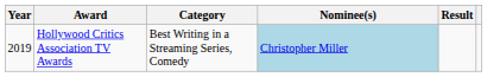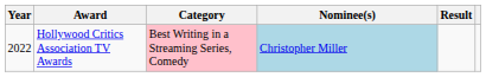Hollywood Critics Association TV Awards | Year: 2019 -> 2022
Hollywood Critics Association TV Awards | Category: no background -> pink background
